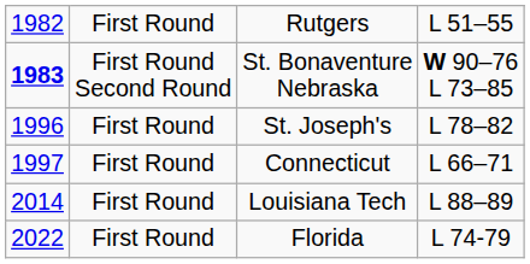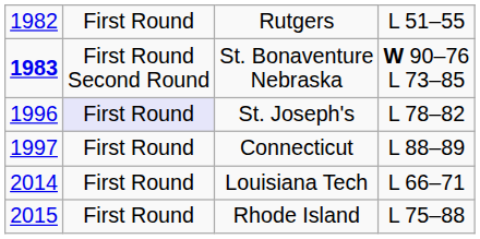St. Joseph's | column 2: no background -> lavender background
Connecticut | column 4: L 66–71 -> L 88–89
Louisiana Tech | column 4: L 88–89 -> L 66–71
+ row: 2015 | First Round | Rhode Island | L 75–88
- row: 2022 | First Round | Florida | L 74-79
